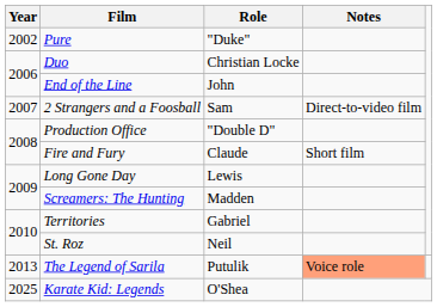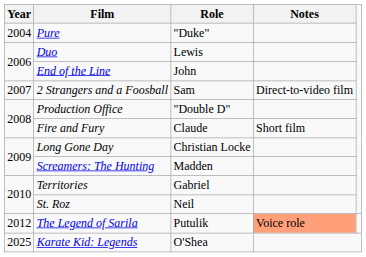Pure | Year: 2002 -> 2004
Duo | Role: Christian Locke -> Lewis
Long Gone Day | Role: Lewis -> Christian Locke
The Legend of Sarila | Year: 2013 -> 2012
